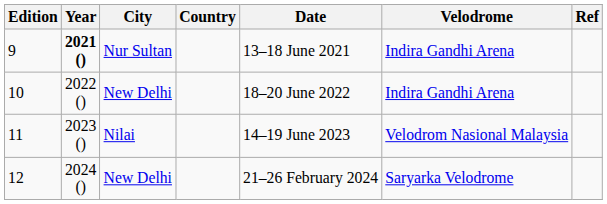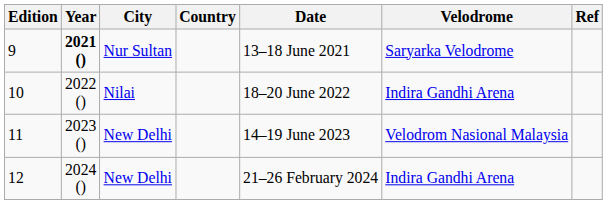9 | Velodrome: Indira Gandhi Arena -> Saryarka Velodrome
10 | City: New Delhi -> Nilai
11 | City: Nilai -> New Delhi
12 | Velodrome: Saryarka Velodrome -> Indira Gandhi Arena
